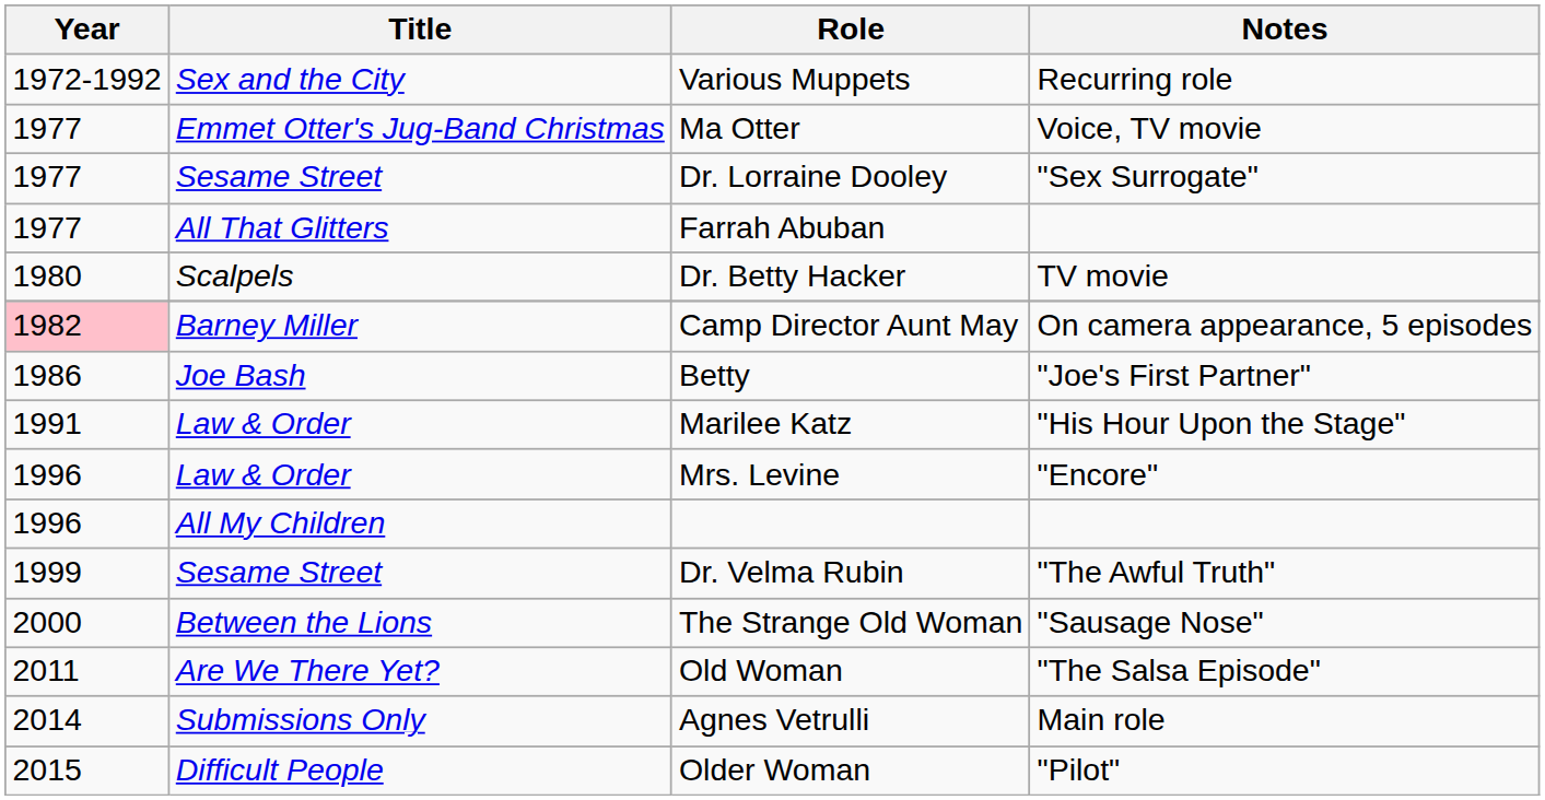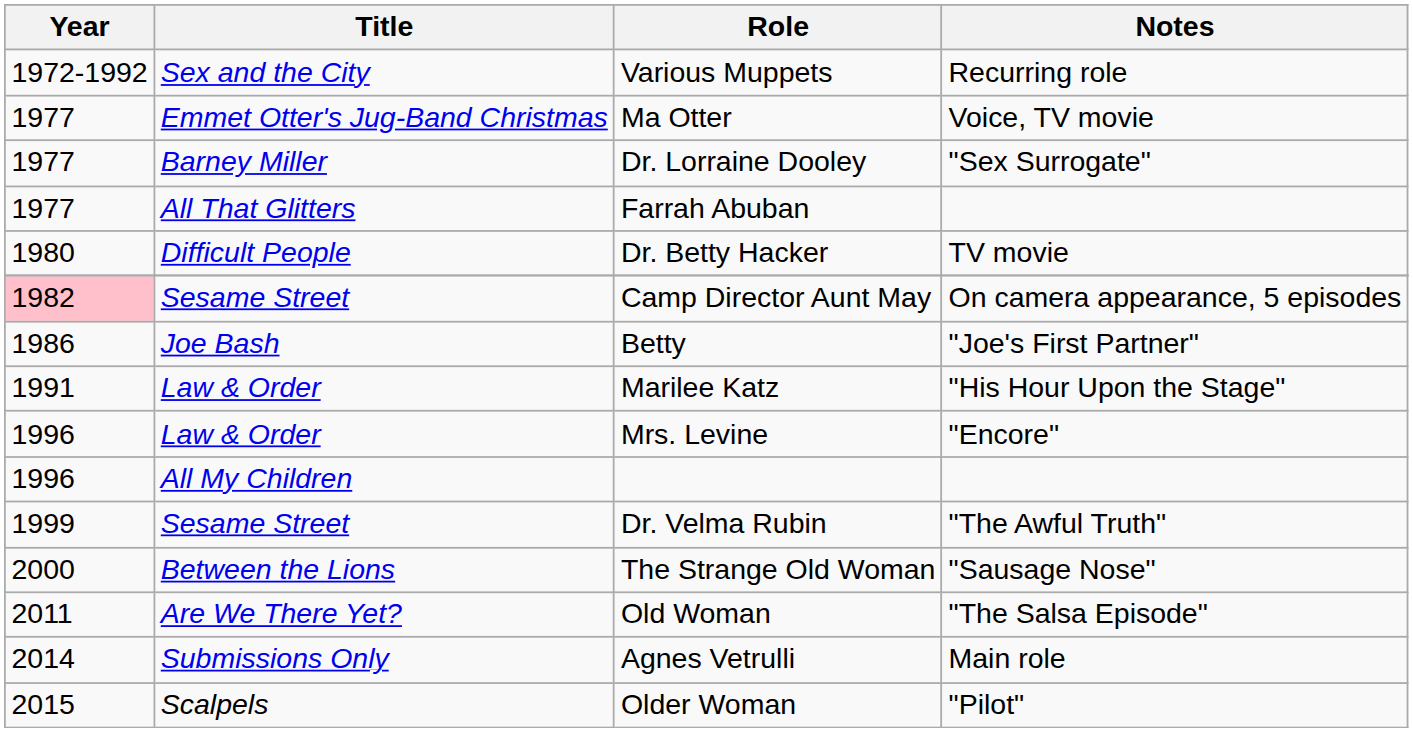Dr. Lorraine Dooley | Title: Sesame Street -> Barney Miller
Dr. Betty Hacker | Title: Scalpels -> Difficult People
Camp Director Aunt May | Title: Barney Miller -> Sesame Street
Older Woman | Title: Difficult People -> Scalpels
